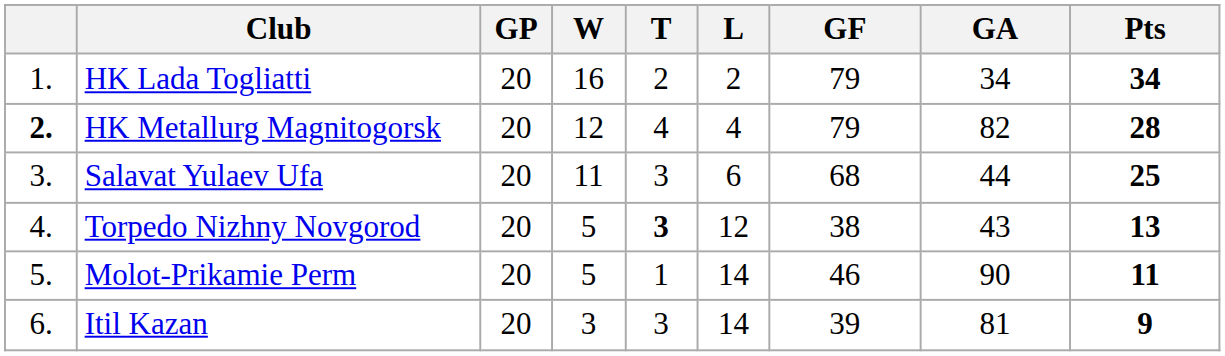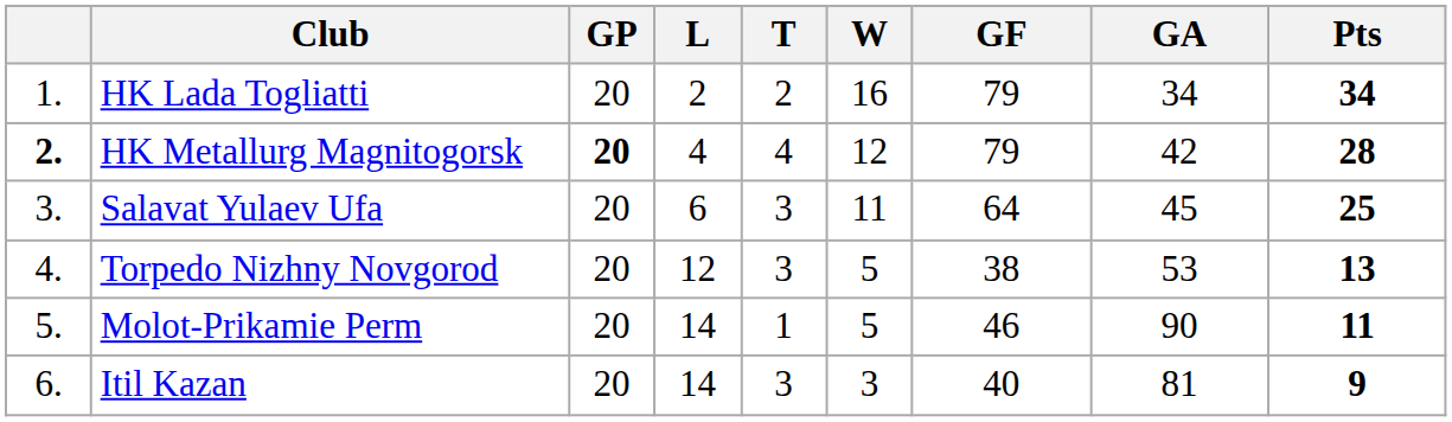columns swapped: W <-> L
HK Metallurg Magnitogorsk | GP: normal -> bold
HK Metallurg Magnitogorsk | GA: 82 -> 42
Salavat Yulaev Ufa | GF: 68 -> 64
Salavat Yulaev Ufa | GA: 44 -> 45
Torpedo Nizhny Novgorod | T: bold -> normal
Torpedo Nizhny Novgorod | GA: 43 -> 53
Itil Kazan | GF: 39 -> 40
